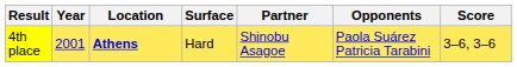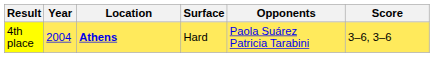- column: Partner | Shinobu Asagoe
4th place | Year: 2001 -> 2004
